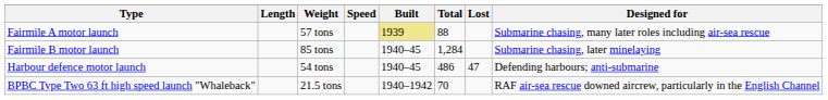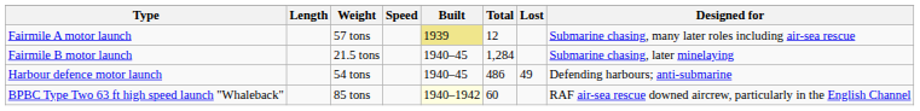Fairmile A motor launch | Total: 88 -> 12
Fairmile B motor launch | Weight: 85 tons -> 21.5 tons
Harbour defence motor launch | Lost: 47 -> 49
BPBC Type Two 63 ft high speed launch "Whaleback" | Weight: 21.5 tons -> 85 tons
BPBC Type Two 63 ft high speed launch "Whaleback" | Built: no background -> lightyellow background
BPBC Type Two 63 ft high speed launch "Whaleback" | Total: 70 -> 60
